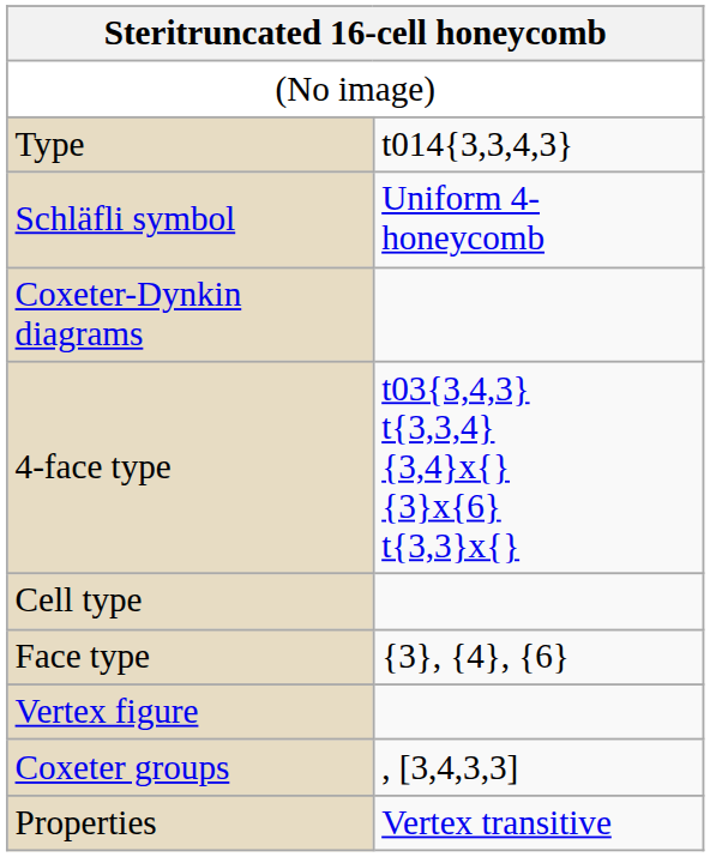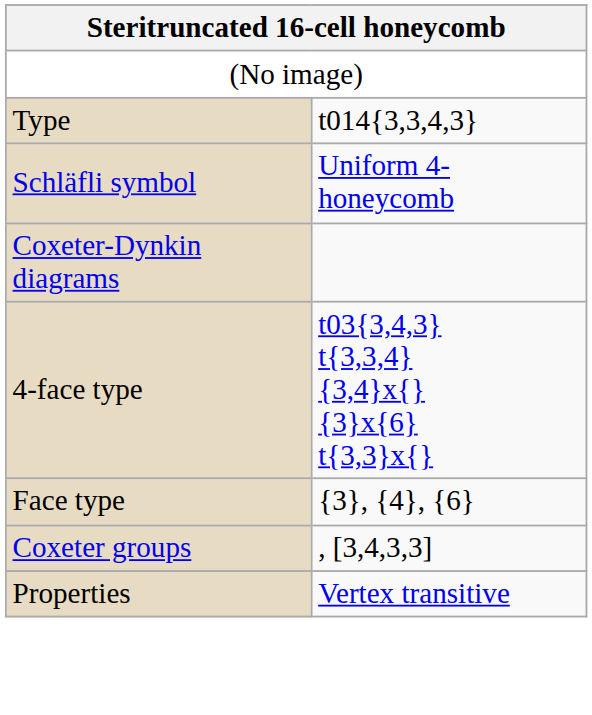- row: Cell type
- row: Vertex figure
